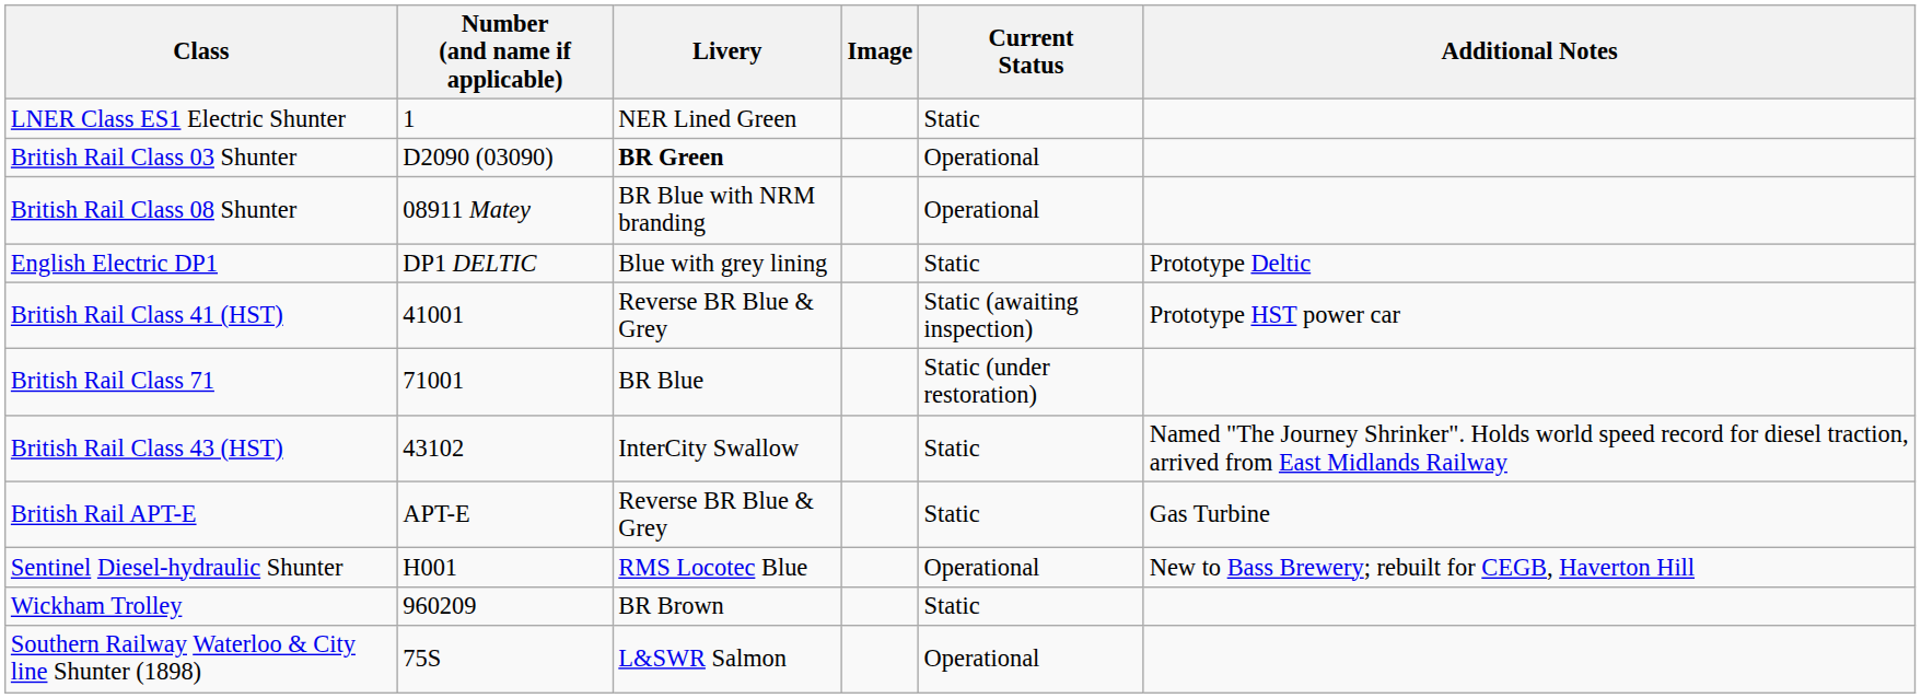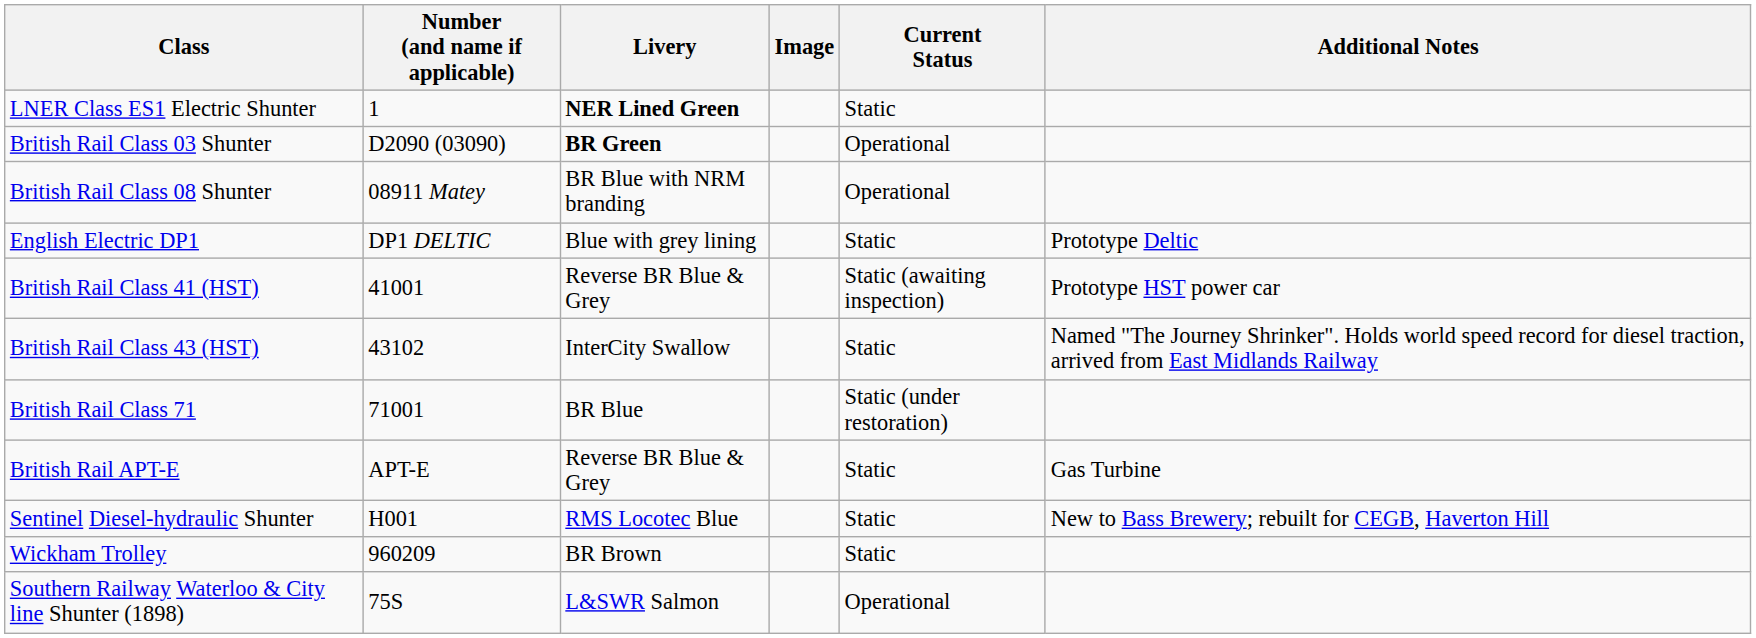LNER Class ES1 Electric Shunter | Livery: normal -> bold
rows swapped: British Rail Class 43 (HST) <-> British Rail Class 71
Sentinel Diesel-hydraulic Shunter | Current Status: Operational -> Static
